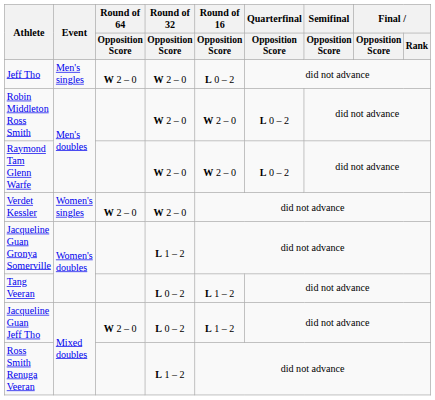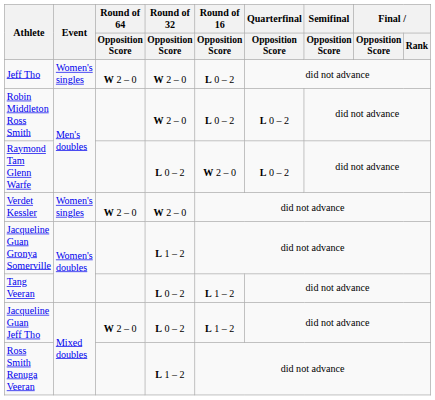Jeff Tho | Event: Men's singles -> Women's singles
Robin Middleton Ross Smith | Round of 16 / Opposition Score: W 2 – 0 -> L 0 – 2
Raymond Tam Glenn Warfe | Round of 32 / Opposition Score: W 2 – 0 -> L 0 – 2
